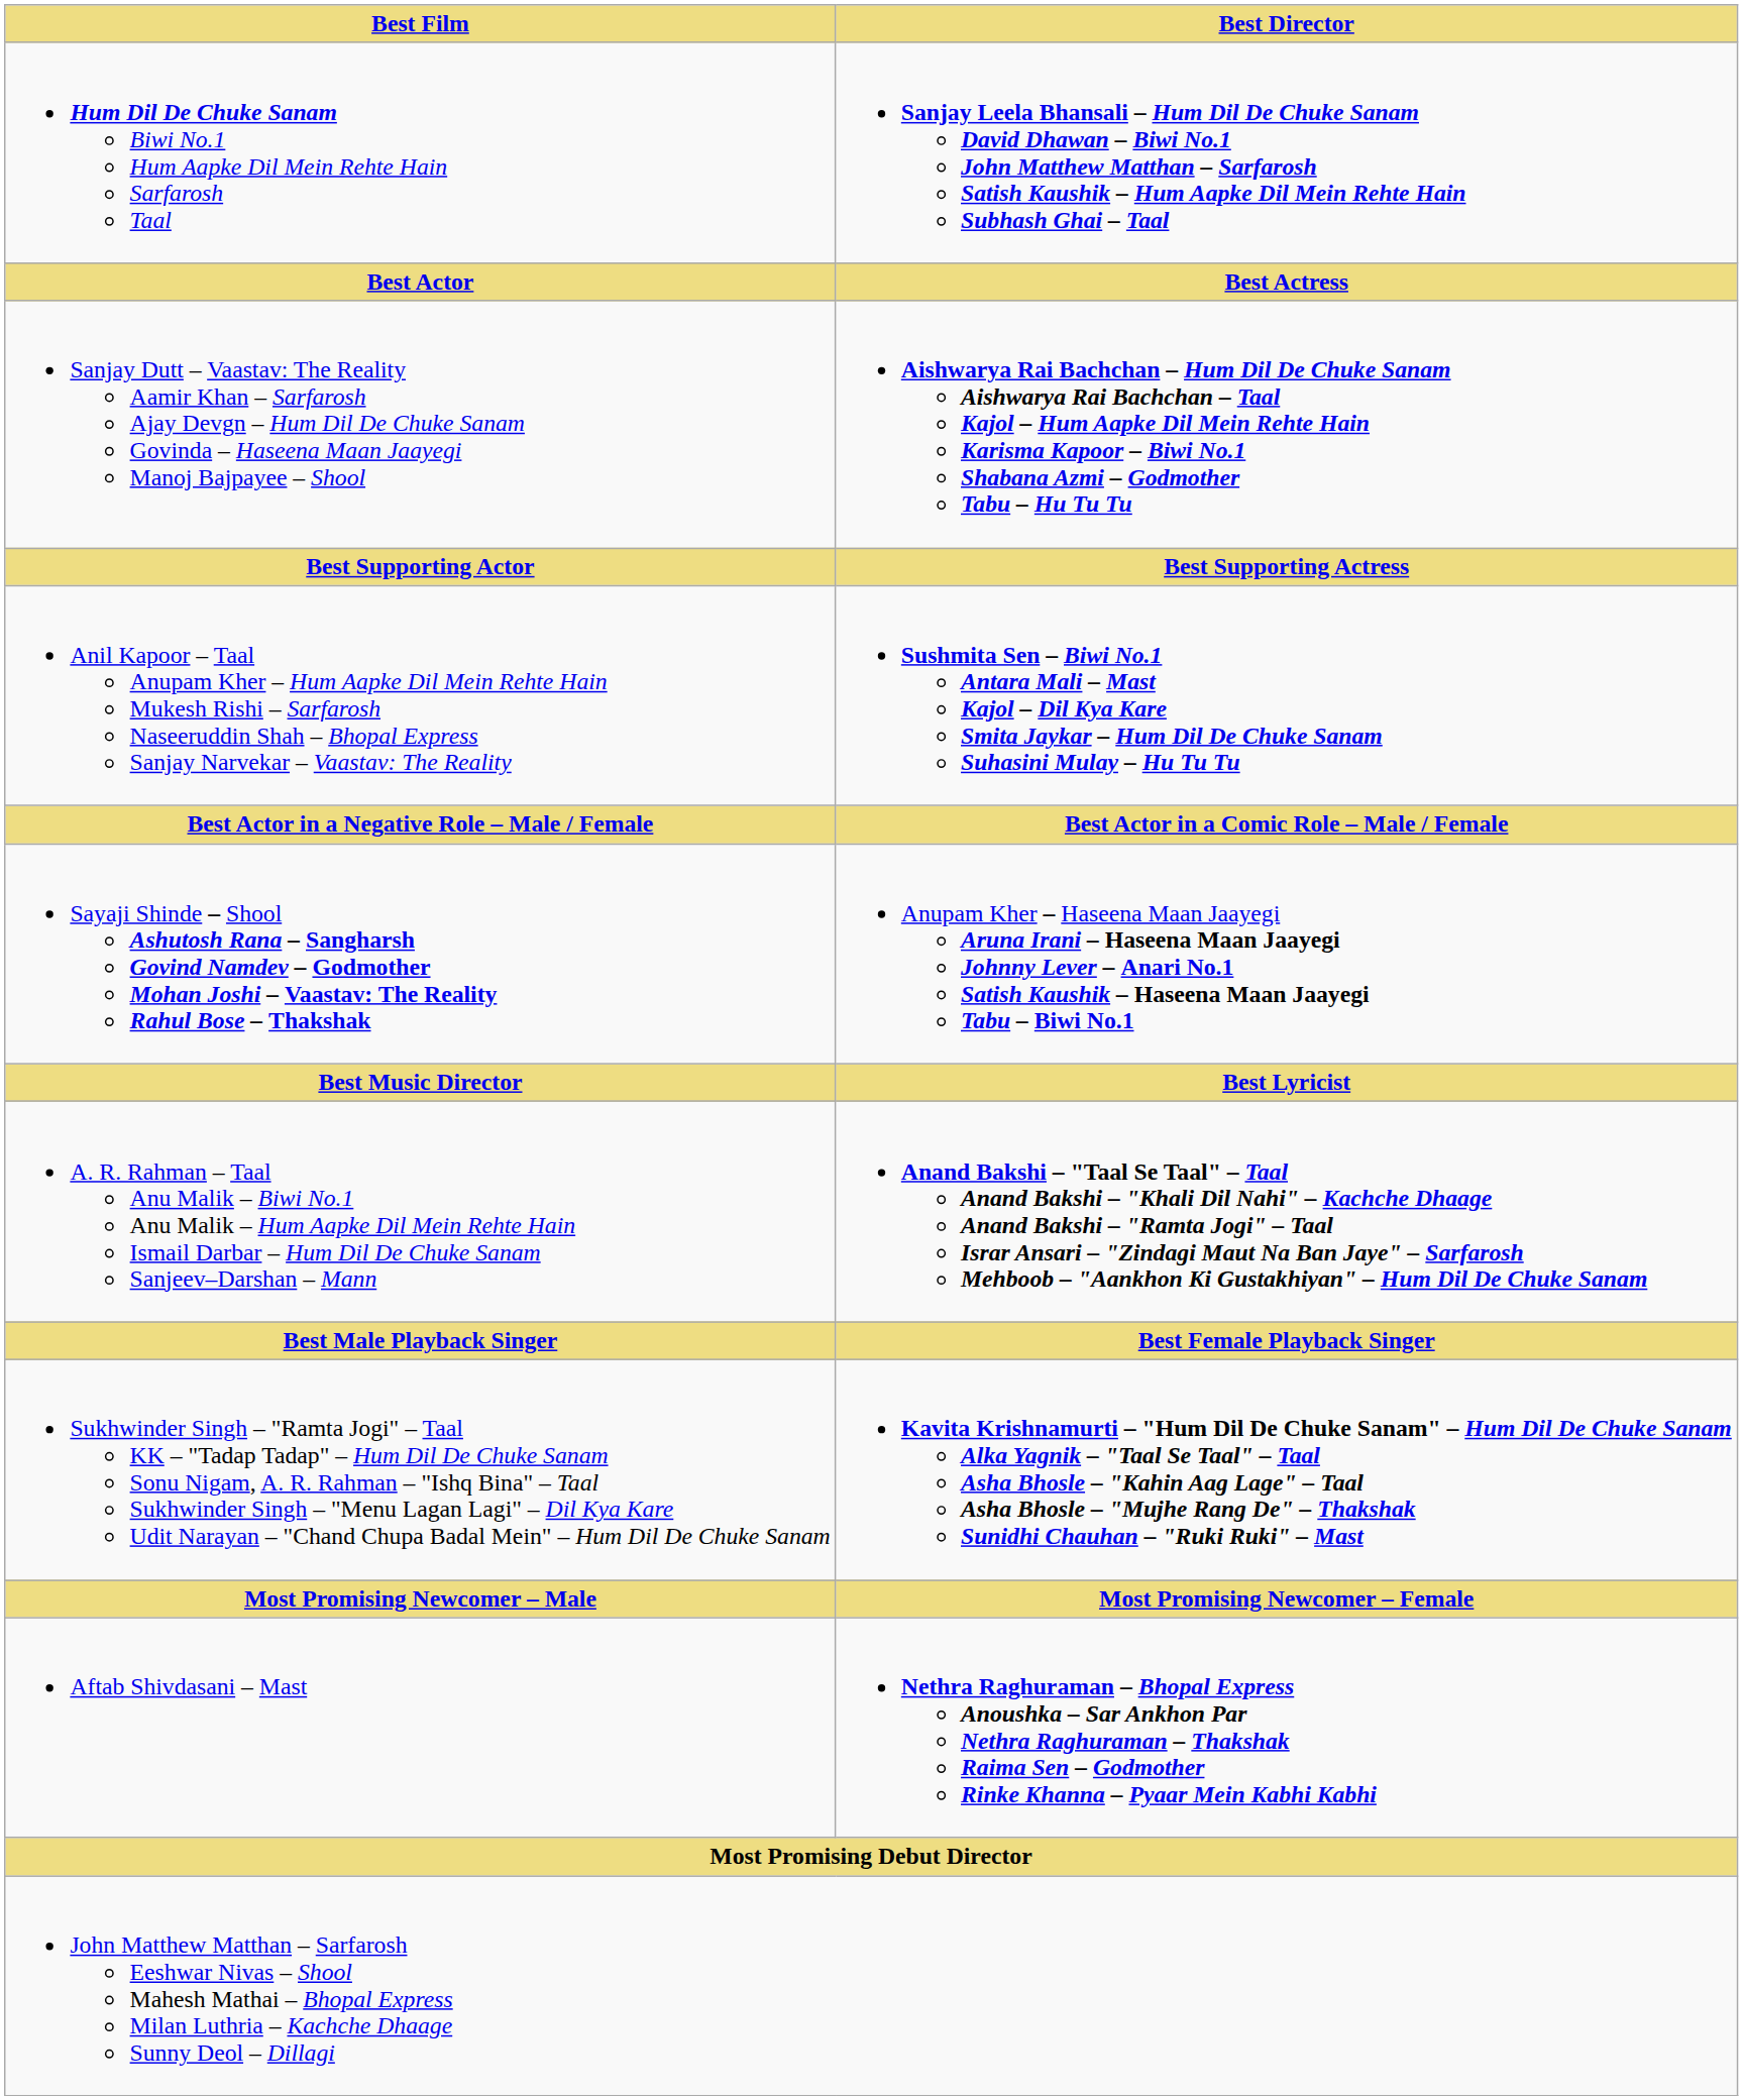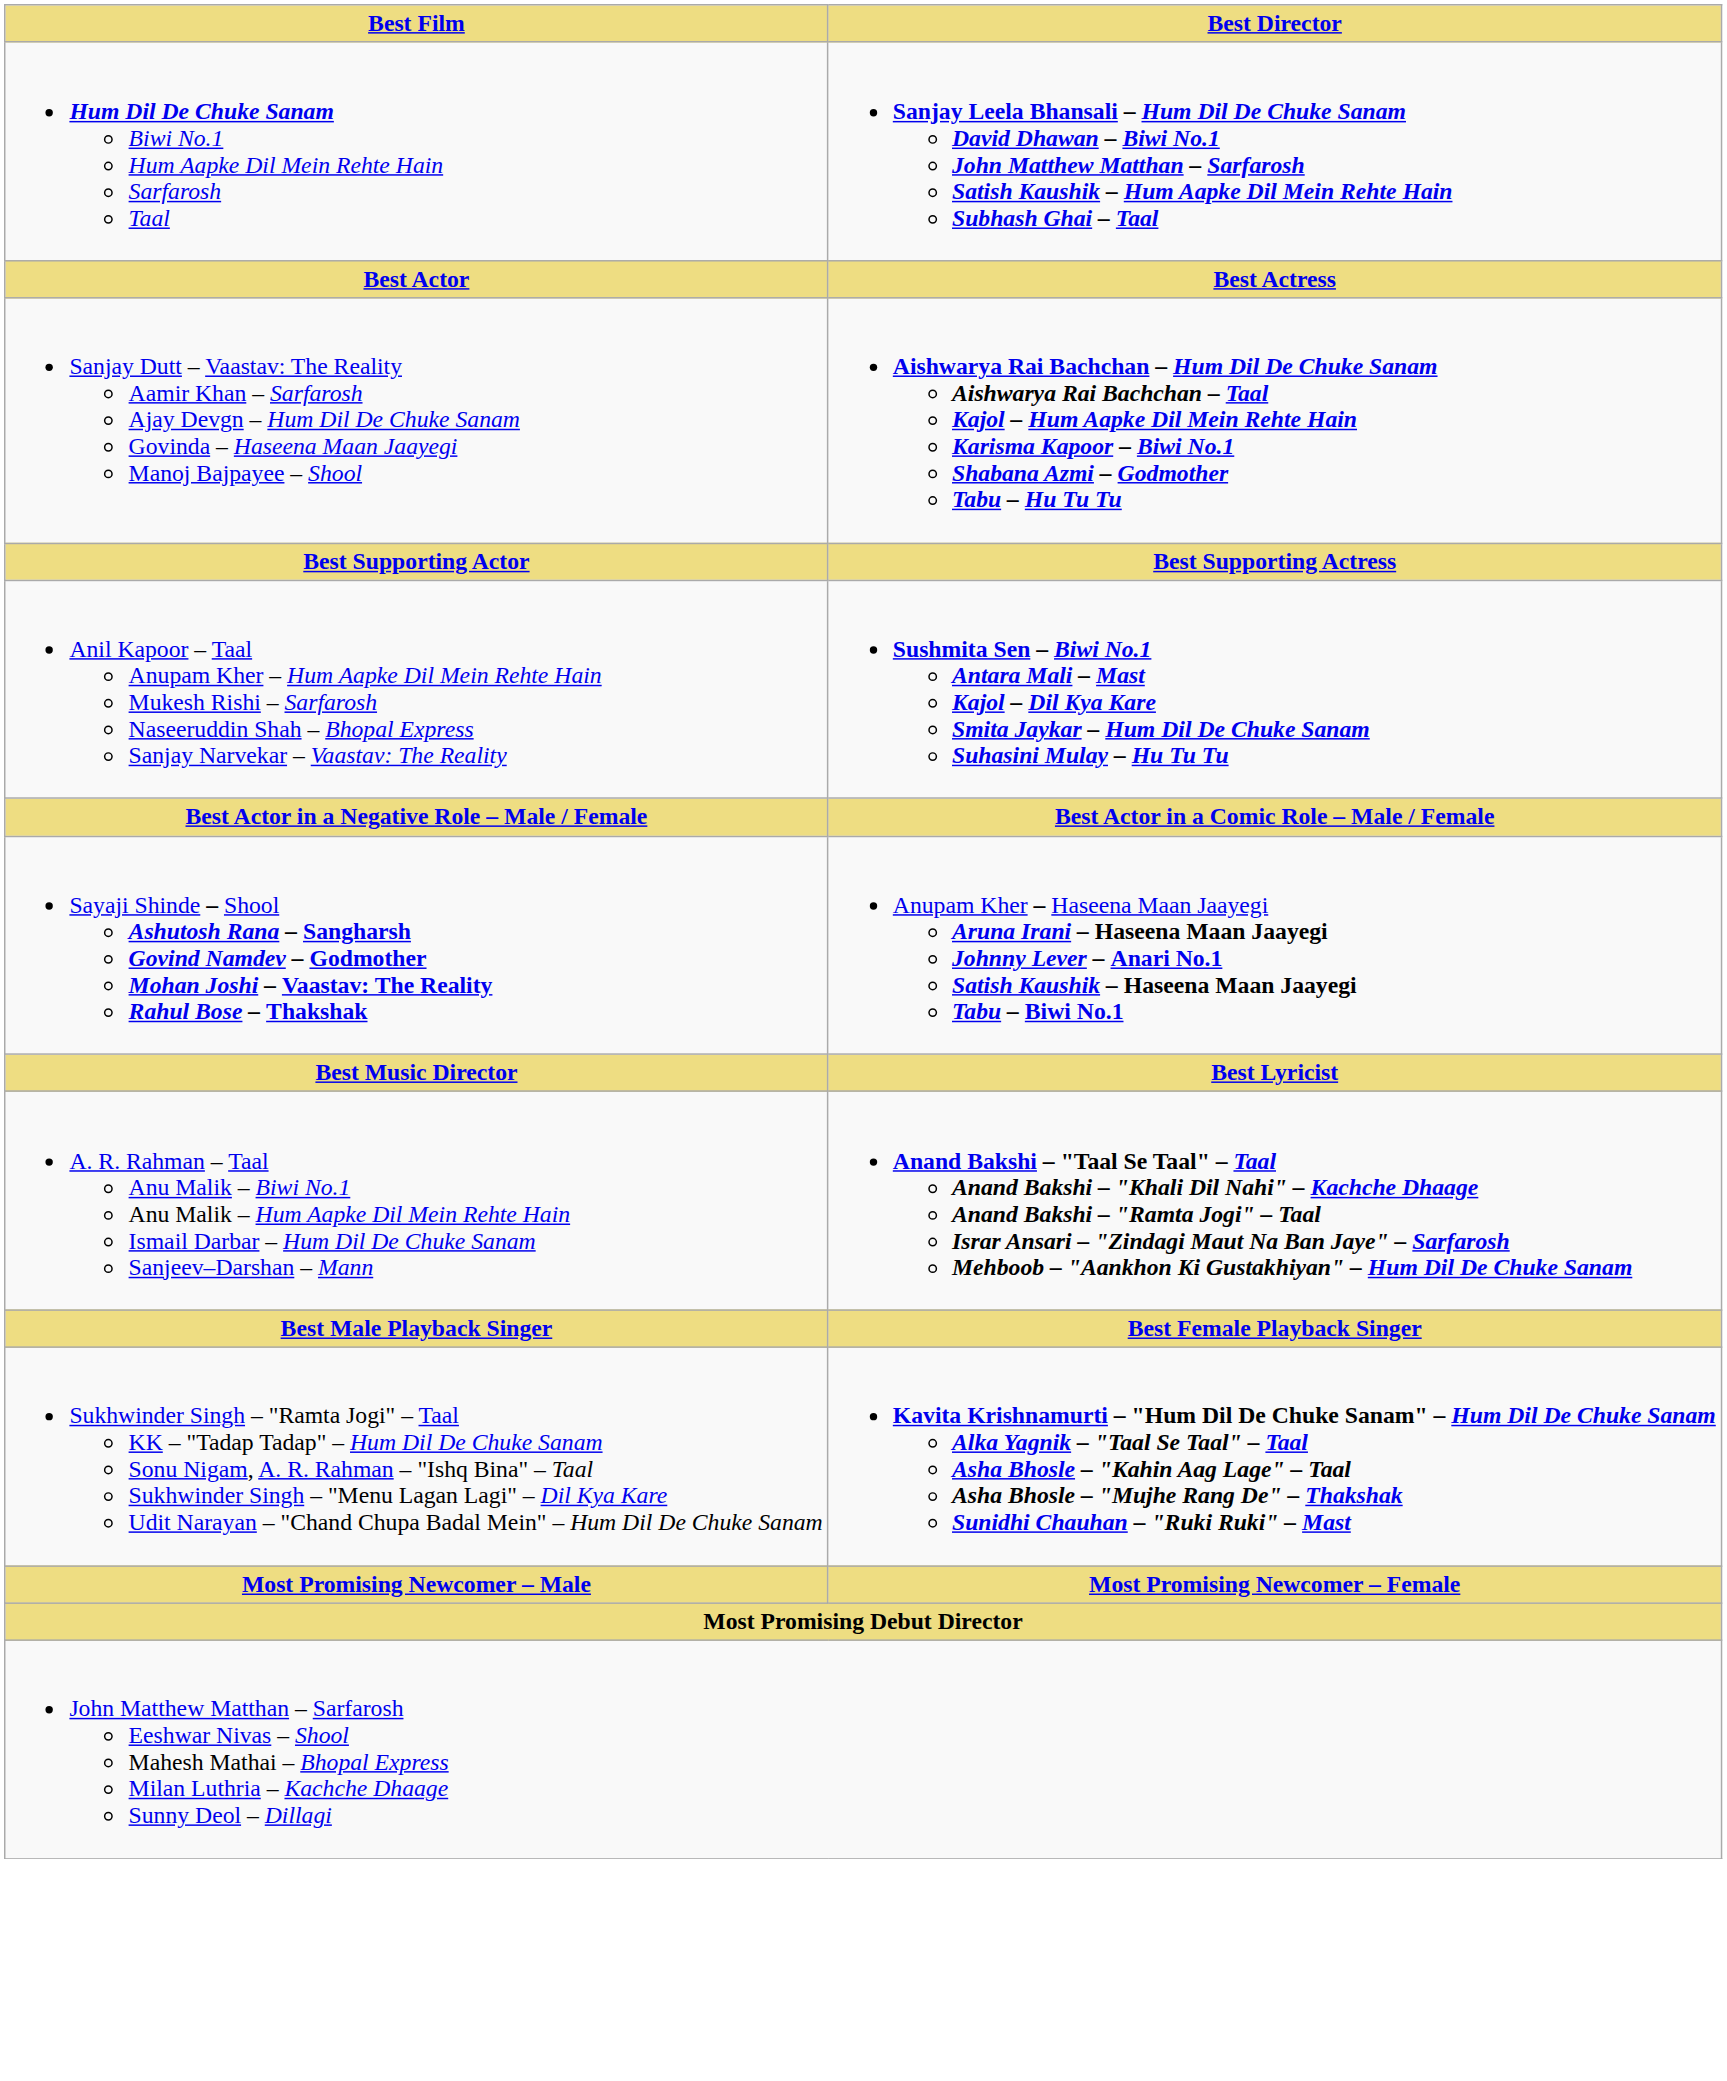- row: Aftab Shivdasani – Mast | Nethra Raghuraman – Bhopal Express Anoushka – Sar Ankhon Par Nethra Raghuraman – Thakshak Raima Sen – Godmother Rinke Khanna – Pyaar Mein Kabhi Kabhi
